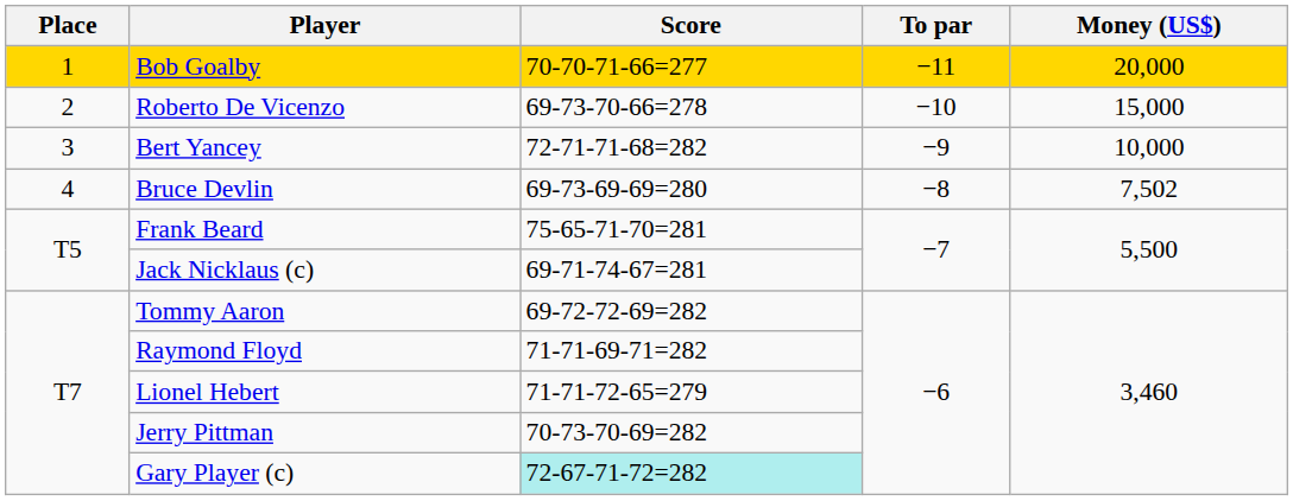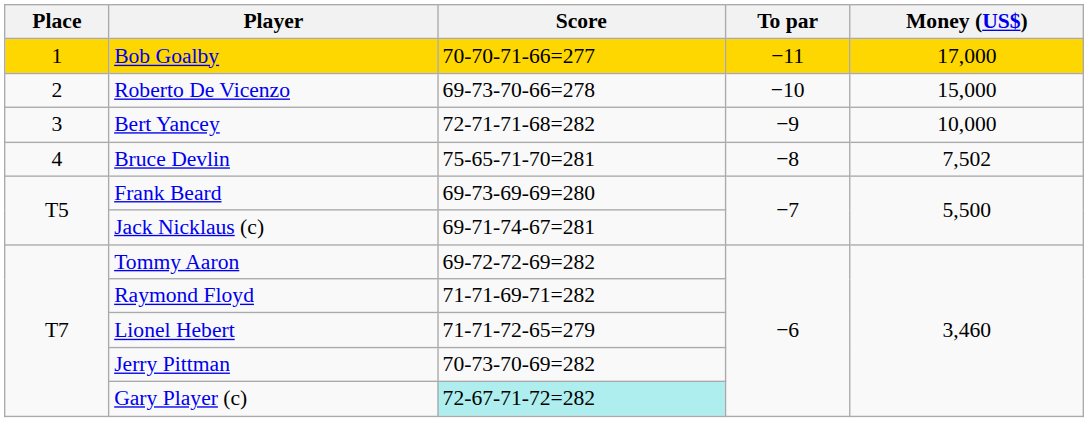Bob Goalby | Money (US$): 20,000 -> 17,000
Bruce Devlin | Score: 69-73-69-69=280 -> 75-65-71-70=281
Frank Beard | Score: 75-65-71-70=281 -> 69-73-69-69=280
